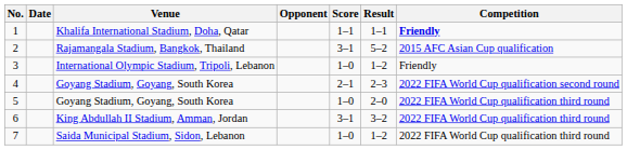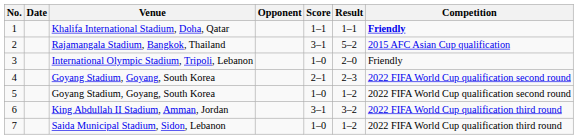3 | Result: 1–2 -> 2–0
5 | Result: 2–0 -> 1–2
5 | Competition: 2022 FIFA World Cup qualification third round -> 2022 FIFA World Cup qualification second round
